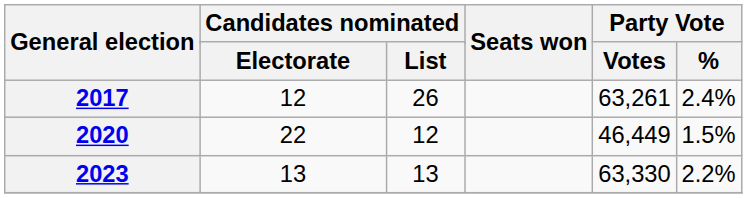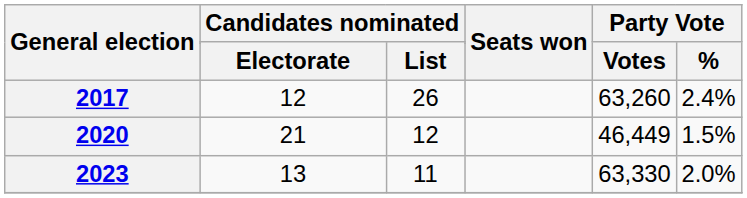2017 | Party Vote / Votes: 63,261 -> 63,260
2020 | Candidates nominated / Electorate: 22 -> 21
2023 | Candidates nominated / List: 13 -> 11
2023 | Party Vote / %: 2.2% -> 2.0%
